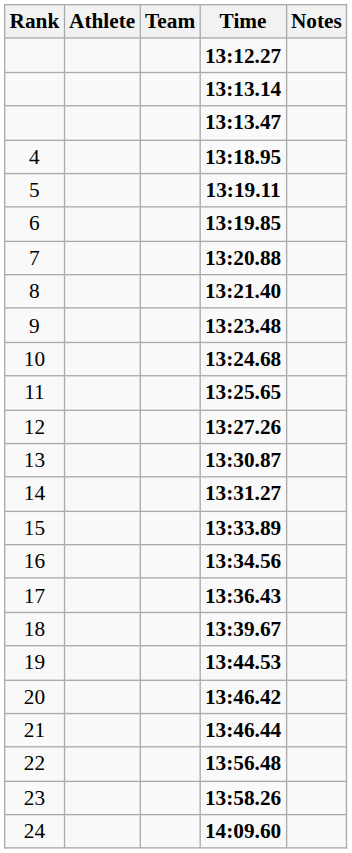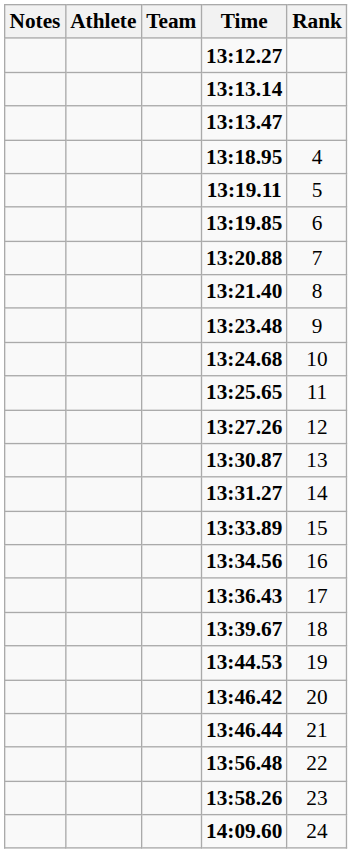columns swapped: Rank <-> Notes
